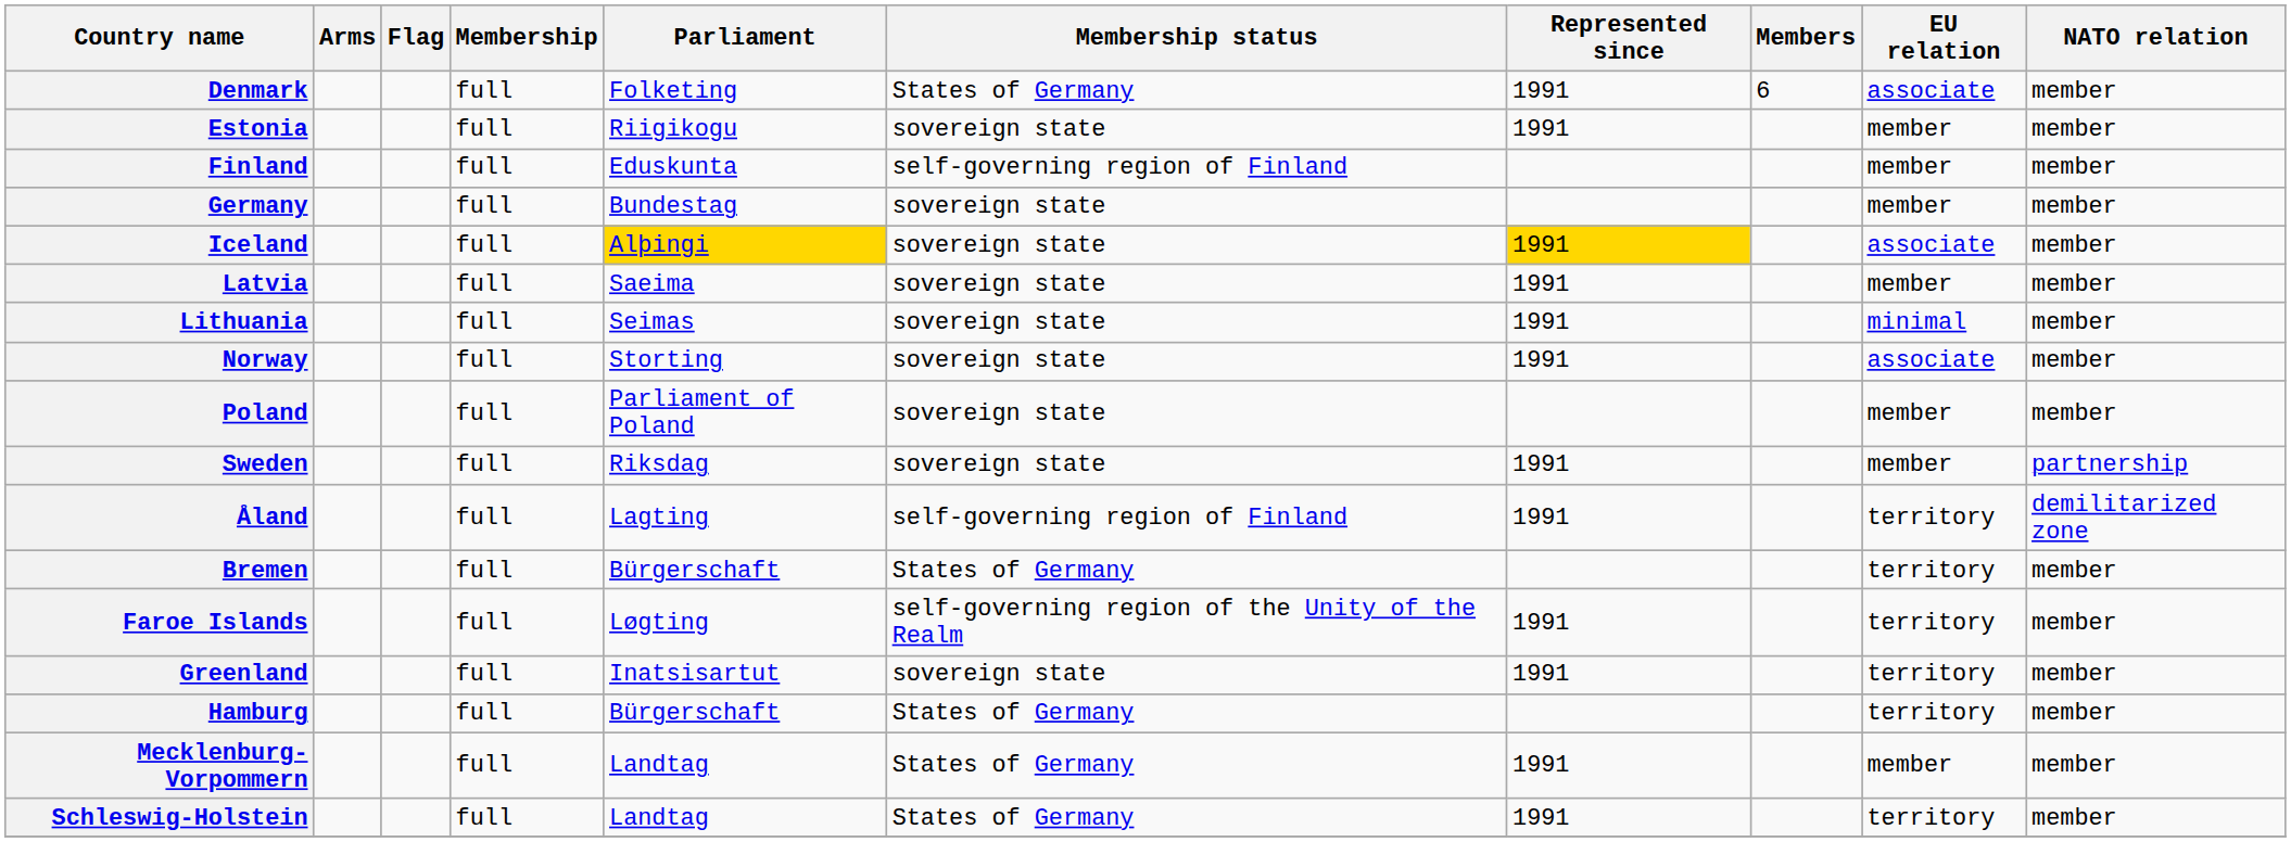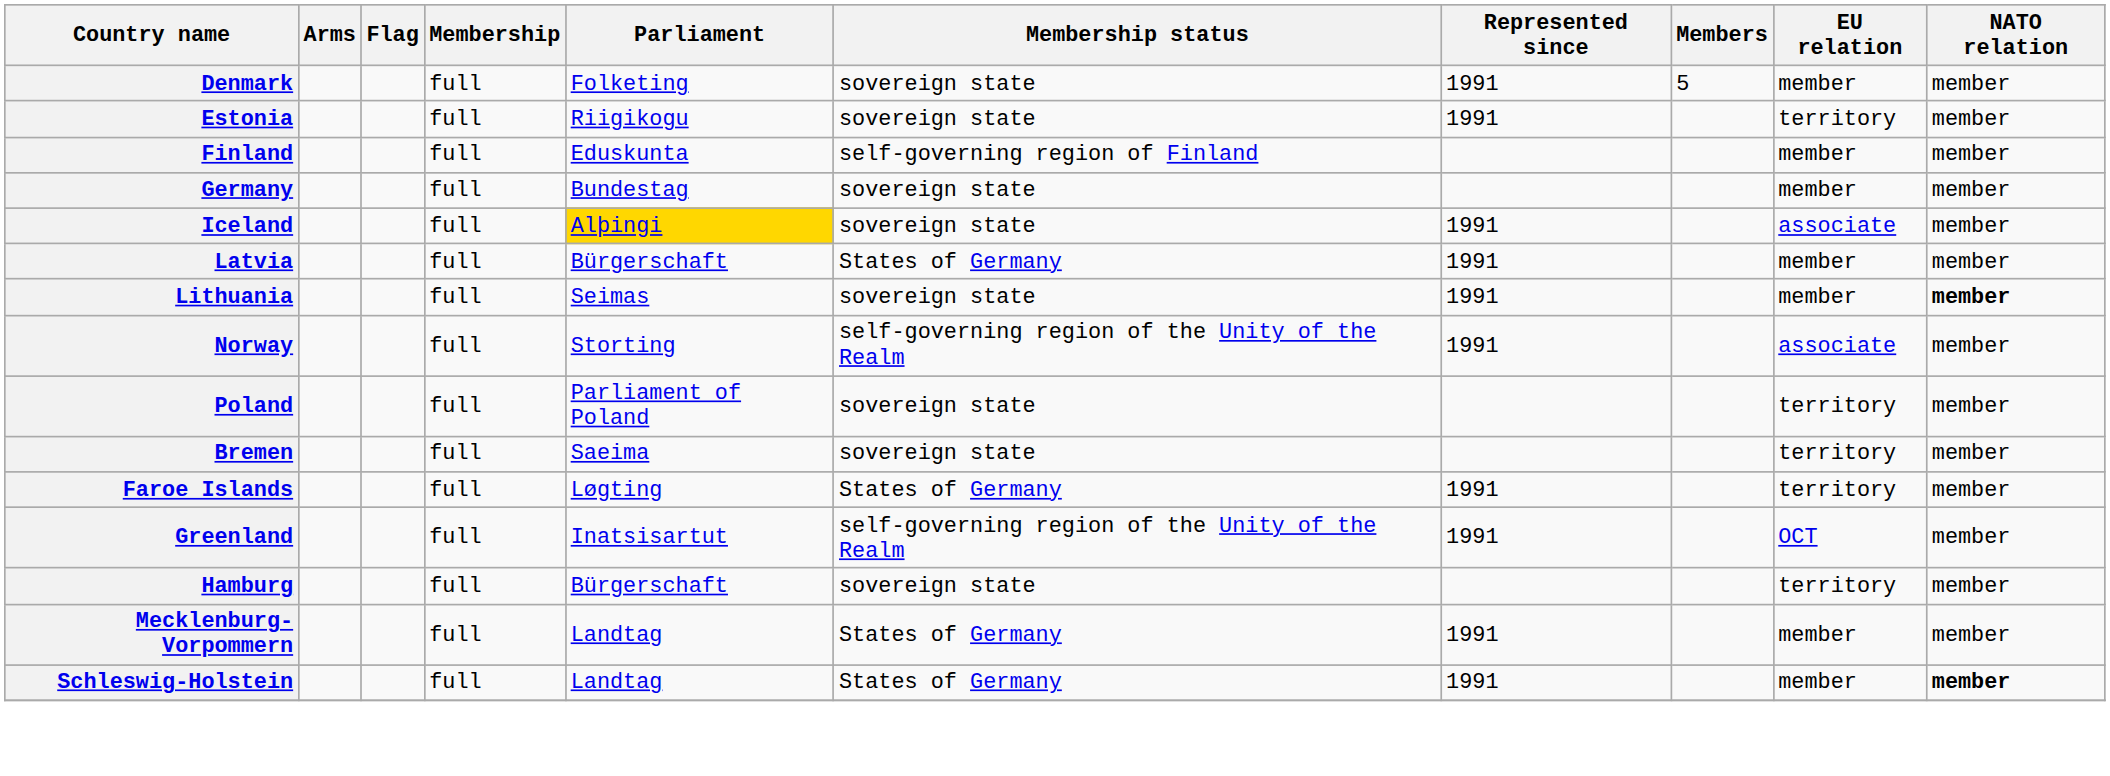Denmark | Membership status: States of Germany -> sovereign state
Denmark | Members: 6 -> 5
Denmark | EU relation: associate -> member
Estonia | EU relation: member -> territory
Iceland | Represented since: gold background -> no background
Latvia | Parliament: Saeima -> Bürgerschaft
Latvia | Membership status: sovereign state -> States of Germany
Lithuania | EU relation: minimal -> member
Lithuania | NATO relation: normal -> bold
Norway | Membership status: sovereign state -> self-governing region of the Unity of the Realm
Poland | EU relation: member -> territory
- row: Sweden | full | Riksdag | sovereign state | 1991 | member | partnership
- row: Åland | full | Lagting | self-governing region of Finland | 1991 | territory | demilitarized zone
Bremen | Parliament: Bürgerschaft -> Saeima
Bremen | Membership status: States of Germany -> sovereign state
Faroe Islands | Membership status: self-governing region of the Unity of the Realm -> States of Germany
Greenland | Membership status: sovereign state -> self-governing region of the Unity of the Realm
Greenland | EU relation: territory -> OCT
Hamburg | Membership status: States of Germany -> sovereign state
Schleswig-Holstein | EU relation: territory -> member
Schleswig-Holstein | NATO relation: normal -> bold
